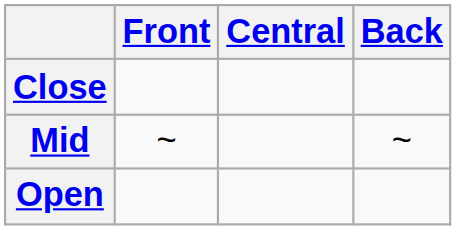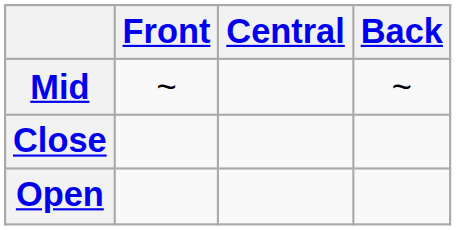rows swapped: Close <-> Mid
